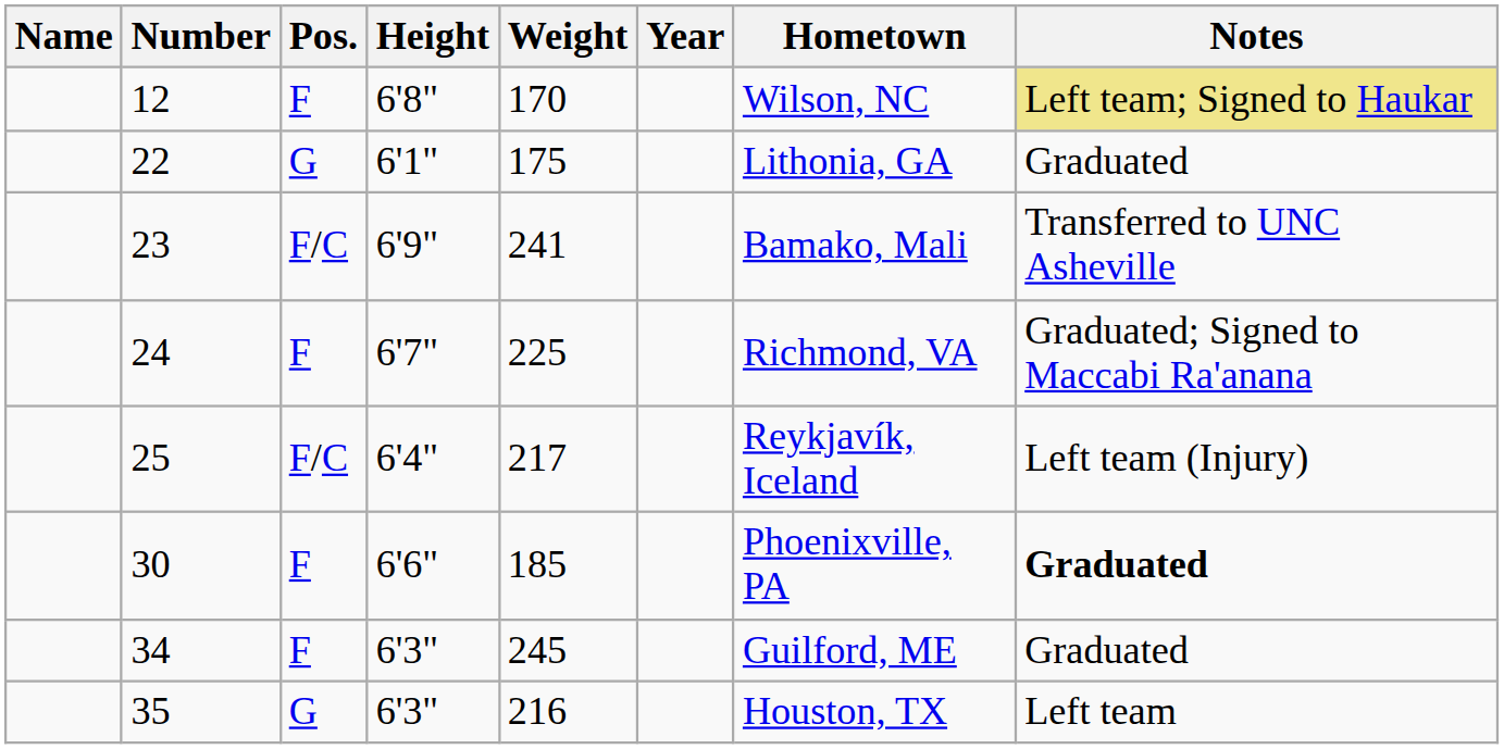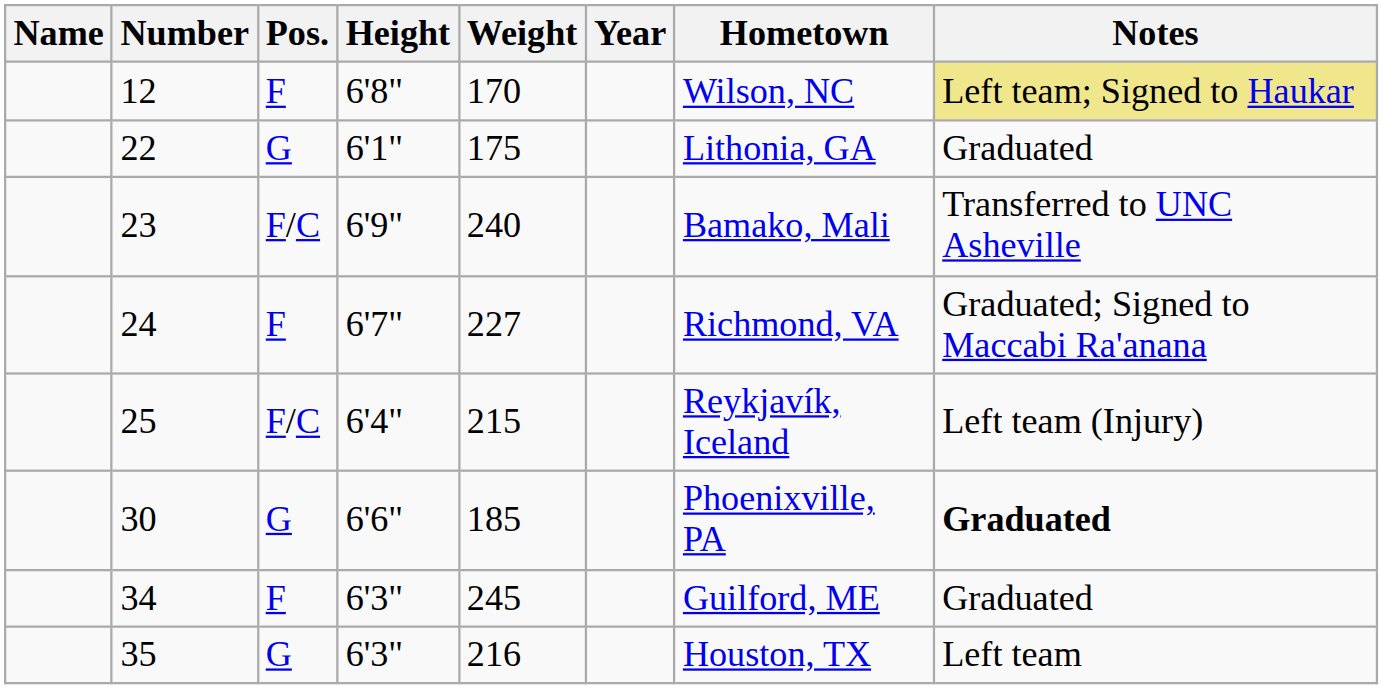23 | Weight: 241 -> 240
24 | Weight: 225 -> 227
25 | Weight: 217 -> 215
30 | Pos.: F -> G
